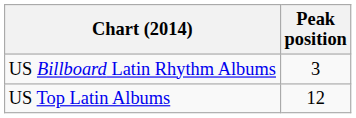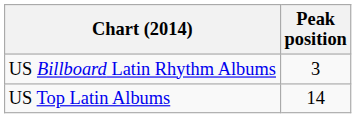US Top Latin Albums | Peak position: 12 -> 14
